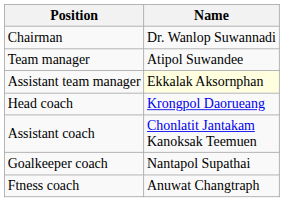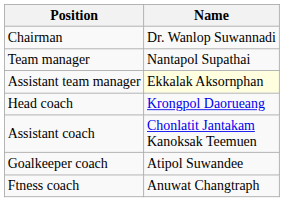Team manager | Name: Atipol Suwandee -> Nantapol Supathai
Goalkeeper coach | Name: Nantapol Supathai -> Atipol Suwandee
